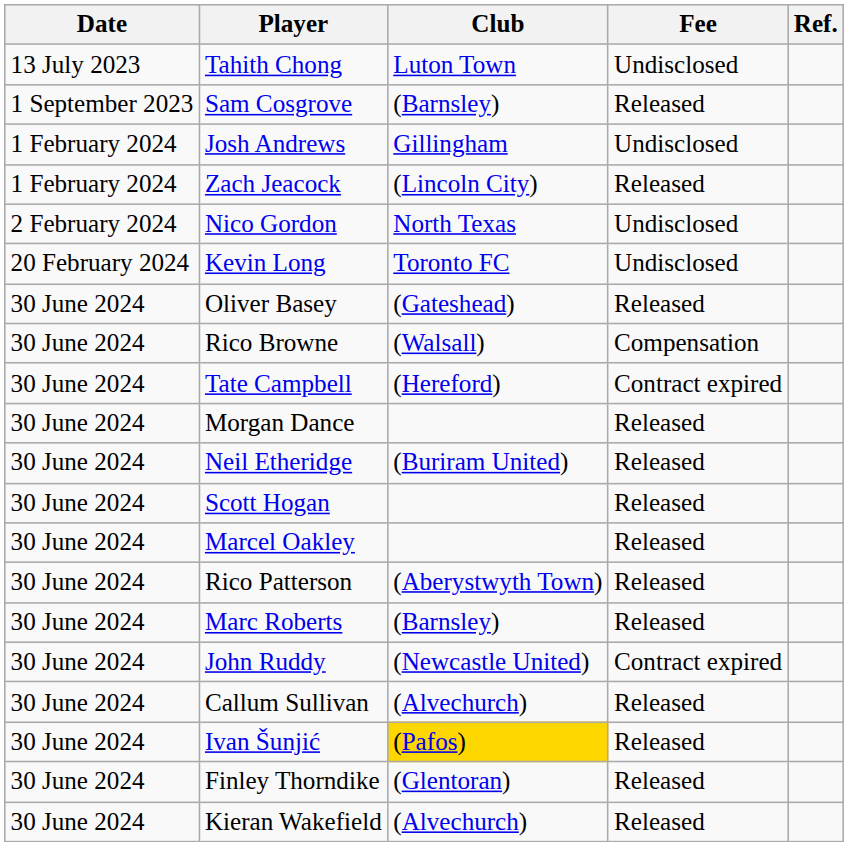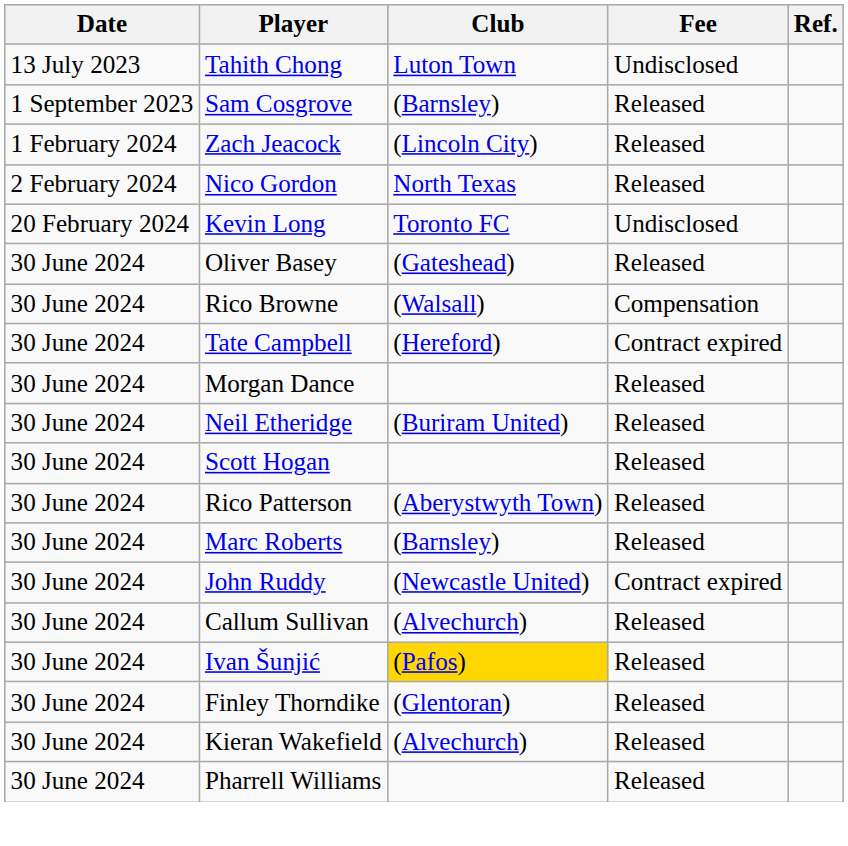- row: 1 February 2024 | Josh Andrews | Gillingham | Undisclosed
Nico Gordon | Fee: Undisclosed -> Released
- row: 30 June 2024 | Marcel Oakley | Released
+ row: 30 June 2024 | Pharrell Williams | Released
